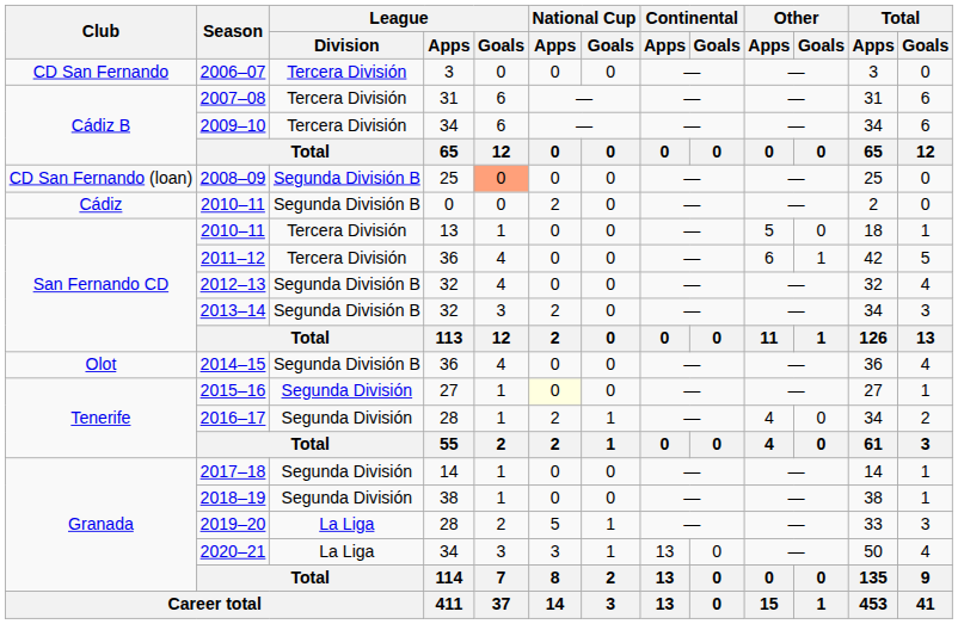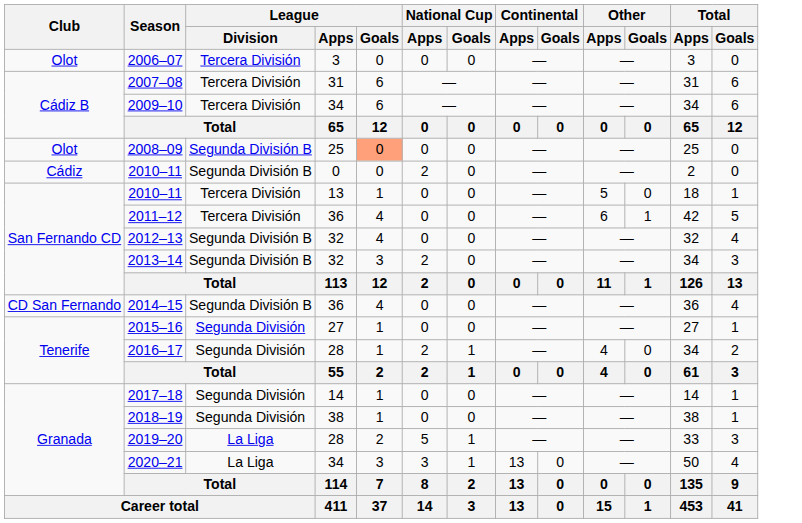2006–07 | Club: CD San Fernando -> Olot
2008–09 | Club: CD San Fernando (loan) -> Olot
2014–15 | Club: Olot -> CD San Fernando
2015–16 | National Cup / Apps: lightyellow background -> no background
